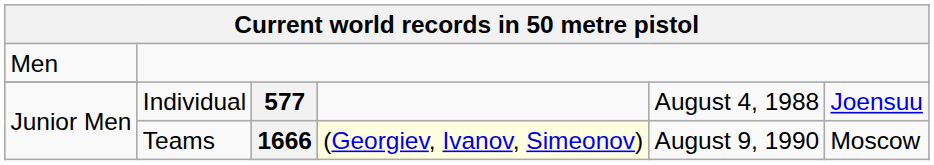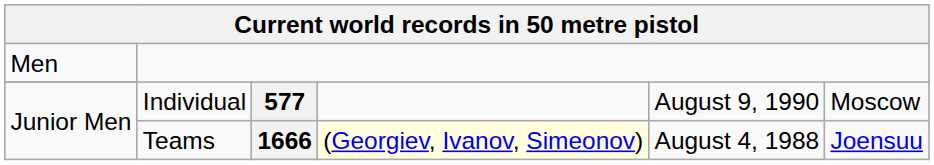Individual | column 5: August 4, 1988 -> August 9, 1990
Individual | column 6: Joensuu -> Moscow
Teams | column 5: August 9, 1990 -> August 4, 1988
Teams | column 6: Moscow -> Joensuu
